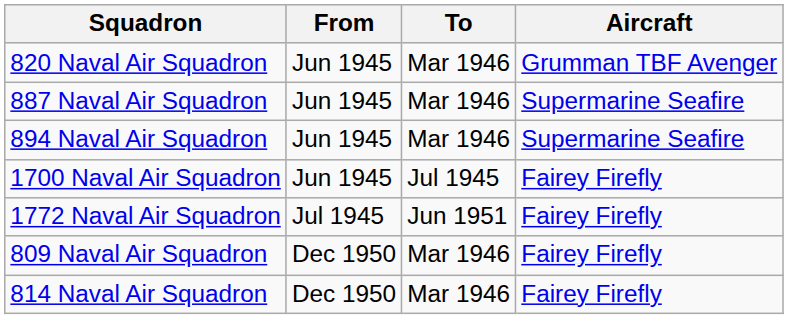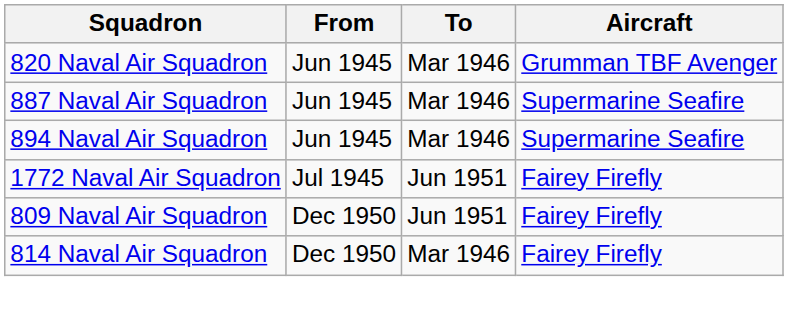- row: 1700 Naval Air Squadron | Jun 1945 | Jul 1945 | Fairey Firefly
809 Naval Air Squadron | To: Mar 1946 -> Jun 1951
